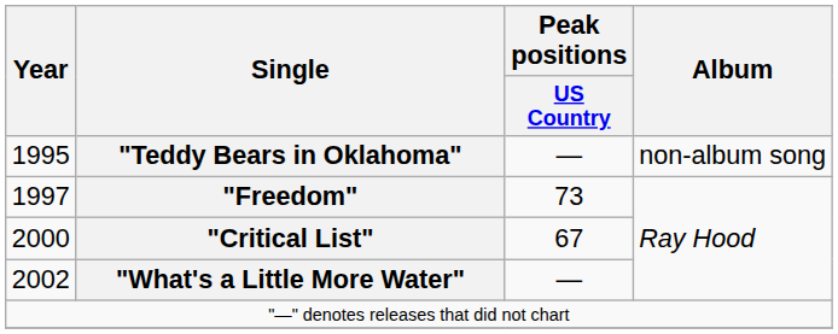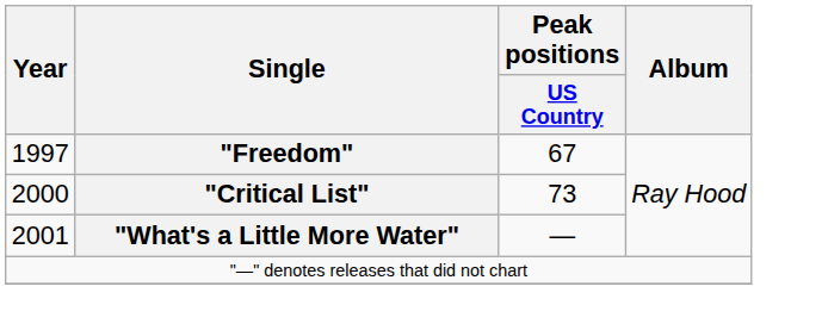- row: 1995 | "Teddy Bears in Oklahoma" | — | non-album song
"Freedom" | Peak positions / US Country: 73 -> 67
"Critical List" | Peak positions / US Country: 67 -> 73
"What's a Little More Water" | Year: 2002 -> 2001
